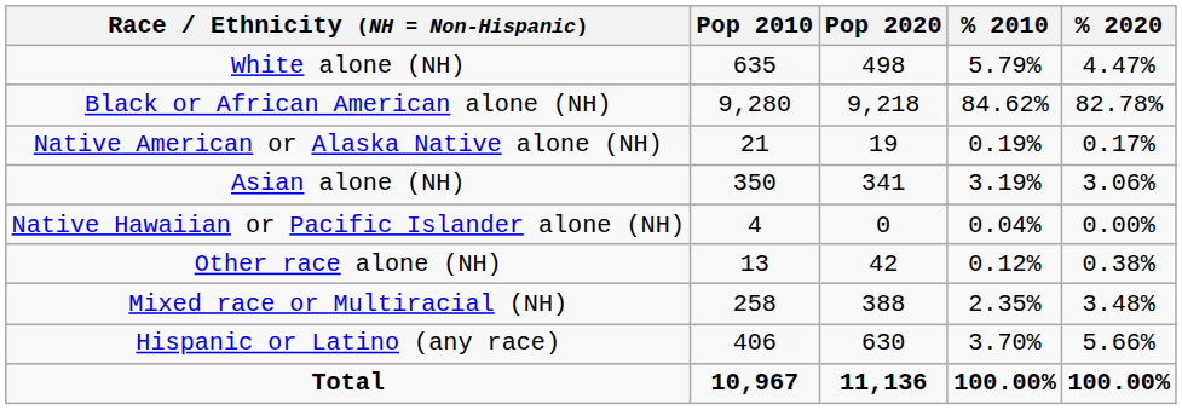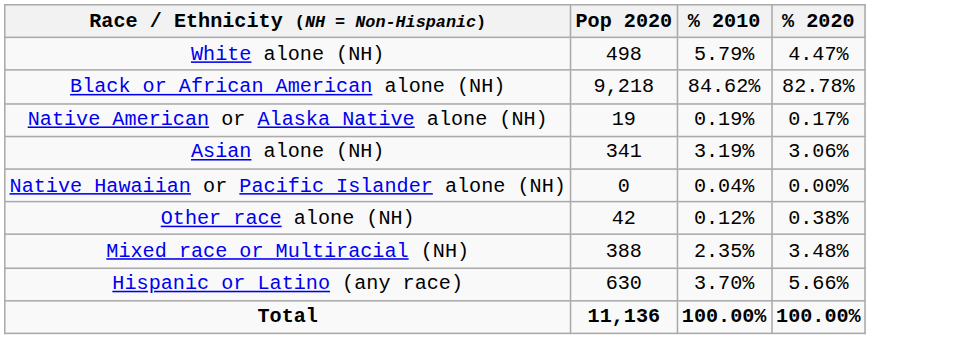- column: Pop 2010 | 635 | 9,280 | 21 | 350 | 4 | 13 | 258 | 406 | 10,967
